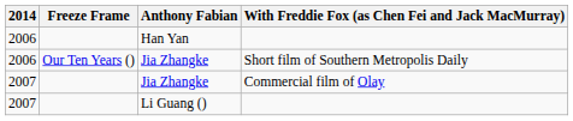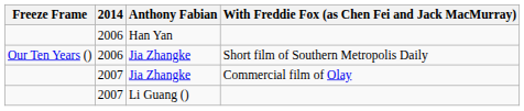columns swapped: 2014 <-> Freeze Frame
